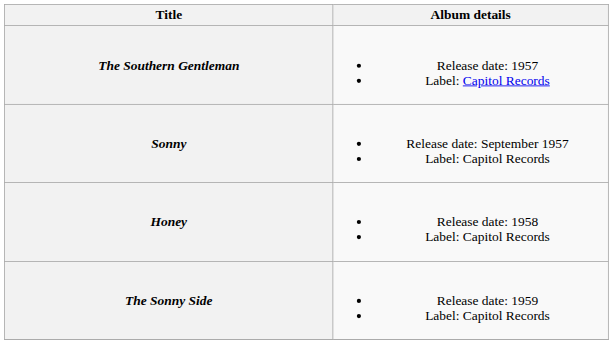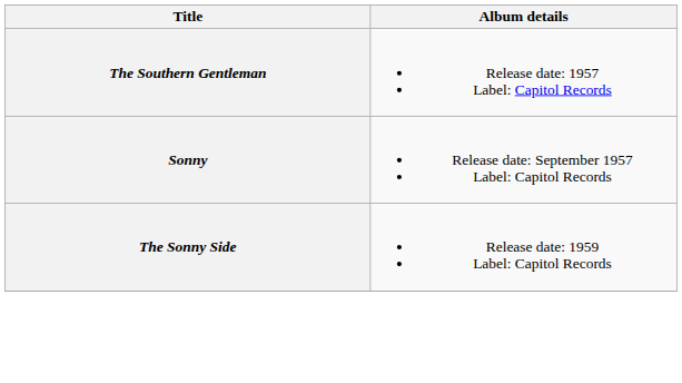- row: Honey | Release date: 1958 Label: Capitol Records
